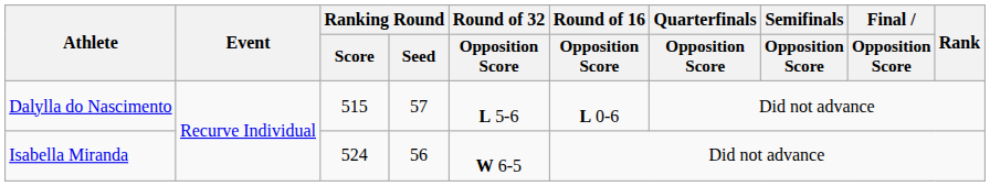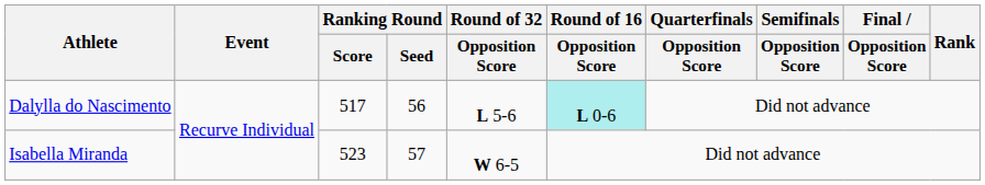Dalylla do Nascimento | Ranking Round / Score: 515 -> 517
Dalylla do Nascimento | Ranking Round / Seed: 57 -> 56
Dalylla do Nascimento | Round of 16 / Opposition Score: no background -> paleturquoise background
Isabella Miranda | Ranking Round / Score: 524 -> 523
Isabella Miranda | Ranking Round / Seed: 56 -> 57
